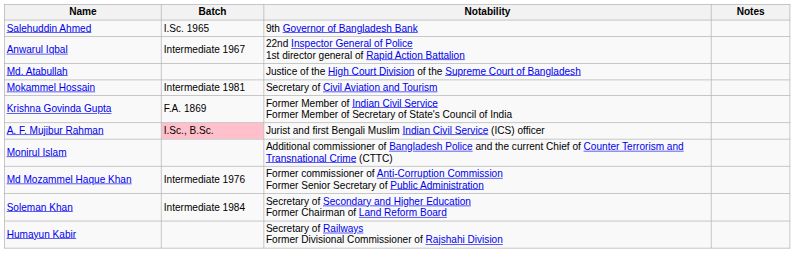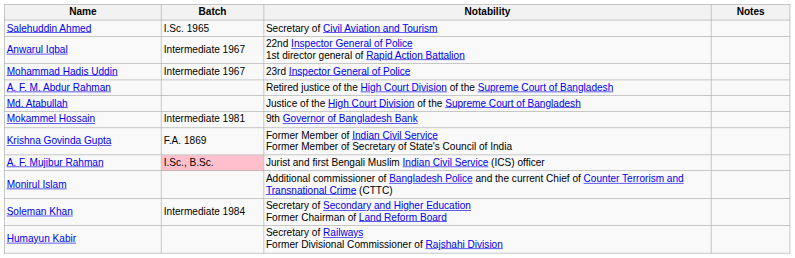Salehuddin Ahmed | Notability: 9th Governor of Bangladesh Bank -> Secretary of Civil Aviation and Tourism
+ row: Mohammad Hadis Uddin | Intermediate 1967 | 23rd Inspector General of Police
+ row: A. F. M. Abdur Rahman | Retired justice of the High Court Division of the Supreme Court of Bangladesh
Mokammel Hossain | Notability: Secretary of Civil Aviation and Tourism -> 9th Governor of Bangladesh Bank
- row: Md Mozammel Haque Khan | Intermediate 1976 | Former commissioner of Anti-Corruption Commission Former Senior Secretary of Public Administration
